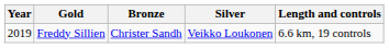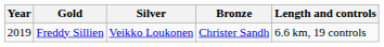columns swapped: Silver <-> Bronze
